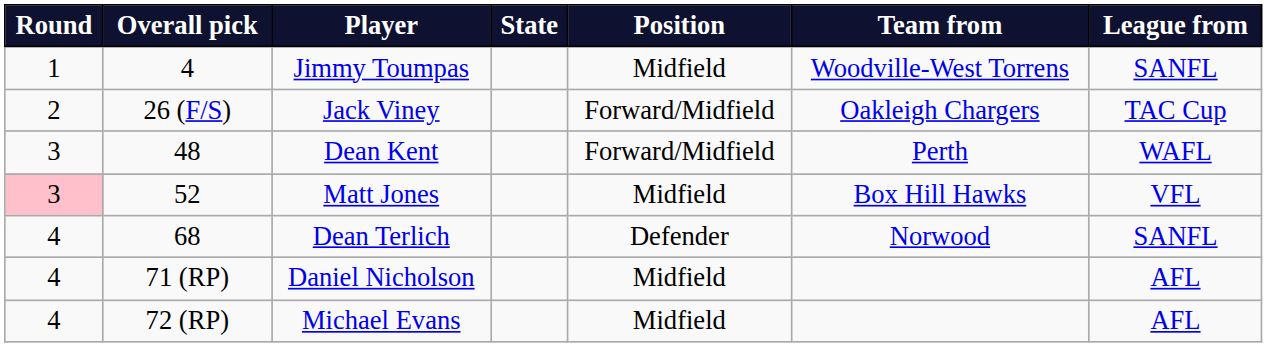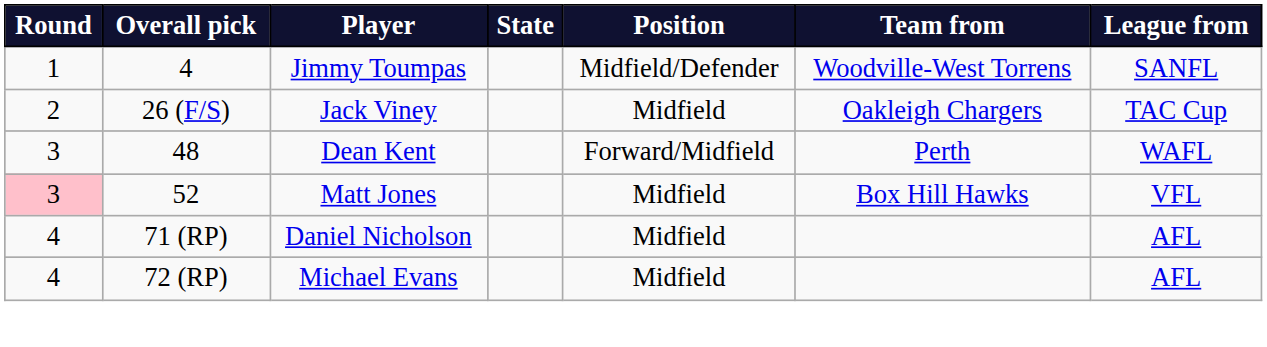Jimmy Toumpas | Position: Midfield -> Midfield/Defender
Jack Viney | Position: Forward/Midfield -> Midfield
- row: 4 | 68 | Dean Terlich | Defender | Norwood | SANFL
